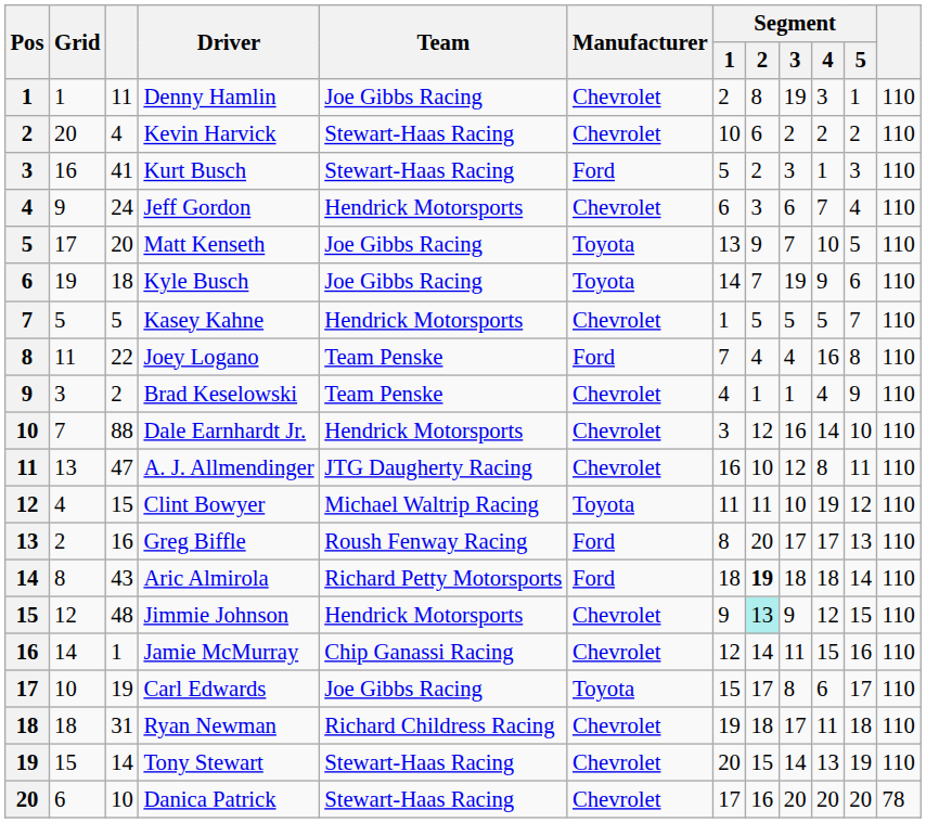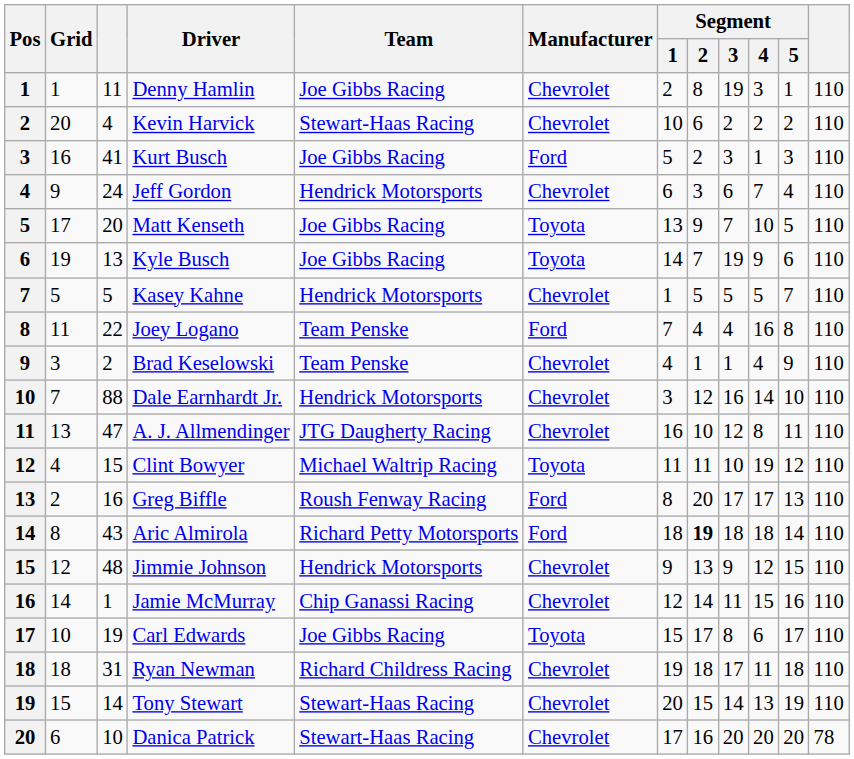Kurt Busch | Team: Stewart-Haas Racing -> Joe Gibbs Racing
Kyle Busch | column 3: 18 -> 13
Jimmie Johnson | Segment / 2: paleturquoise background -> no background
